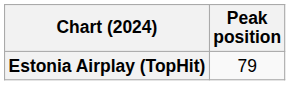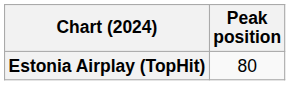Estonia Airplay (TopHit) | Peak position: 79 -> 80
